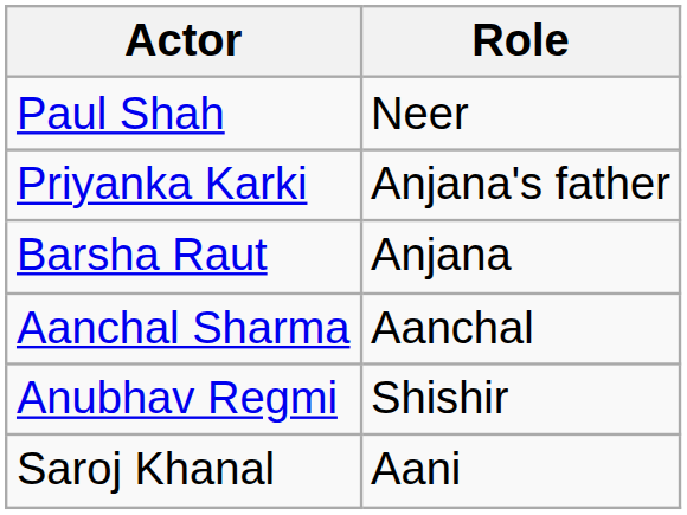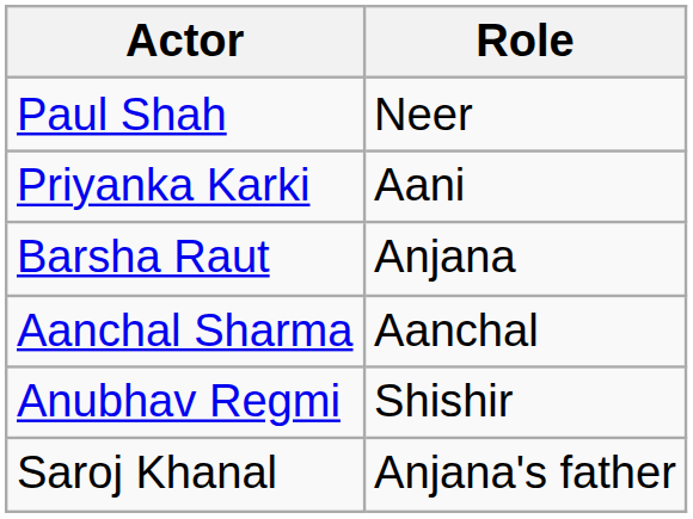Priyanka Karki | Role: Anjana's father -> Aani
Saroj Khanal | Role: Aani -> Anjana's father
